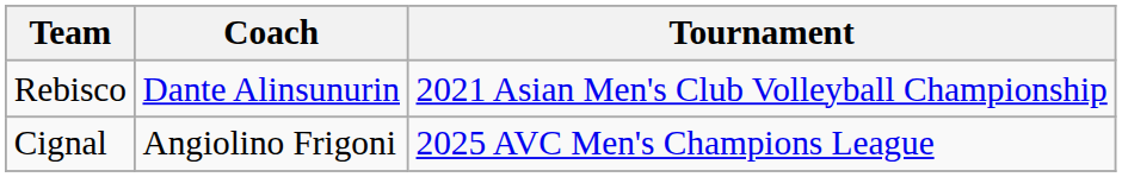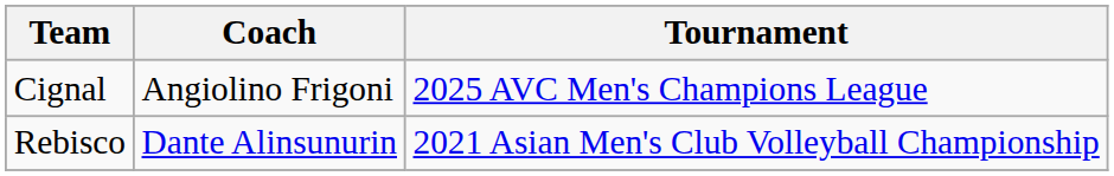rows swapped: Rebisco <-> Cignal
